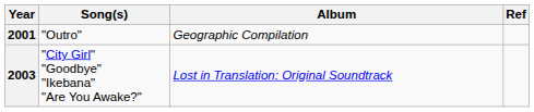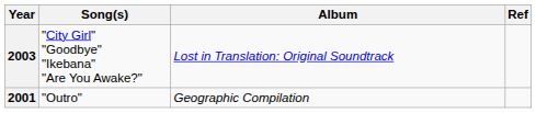rows swapped: 2001 <-> 2003
